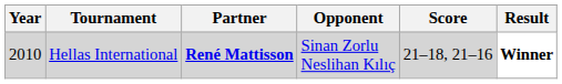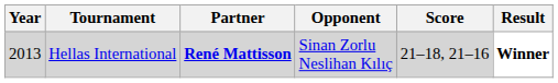Hellas International | Year: 2010 -> 2013
